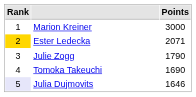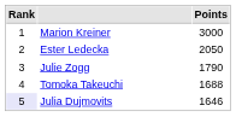Ester Ledecka | Rank: gold background -> no background
Ester Ledecka | Points: 2071 -> 2050
Tomoka Takeuchi | Points: 1690 -> 1688
